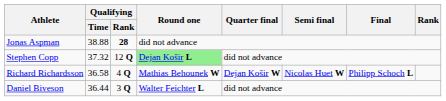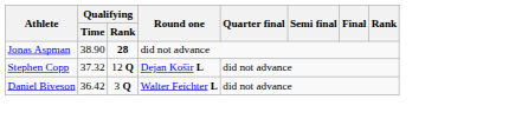Jonas Aspman | Qualifying / Time: 38.88 -> 38.90
Stephen Copp | Round one: lightgreen background -> no background
- row: Richard Richardsson | 36.58 | 4 Q | Mathias Behounek W | Dejan Košir W | Nicolas Huet W | Philipp Schoch L
Daniel Biveson | Qualifying / Time: 36.44 -> 36.42
